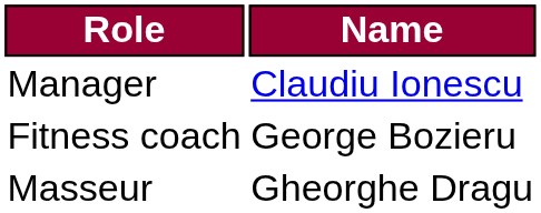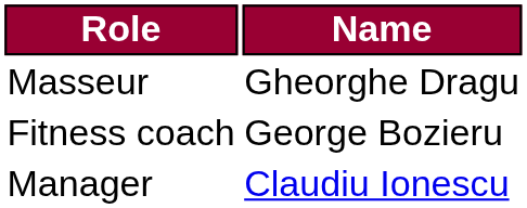rows swapped: Manager <-> Masseur
